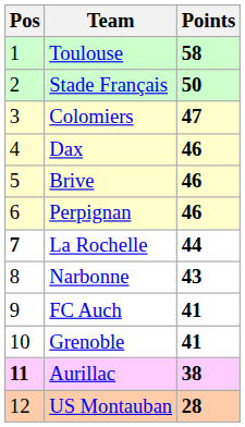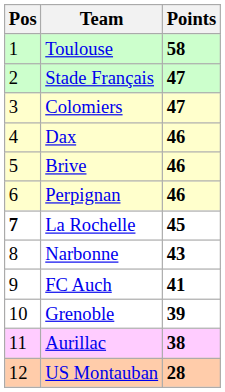Stade Français | Points: 50 -> 47
La Rochelle | Points: 44 -> 45
Grenoble | Points: 41 -> 39
Aurillac | Pos: bold -> normal
